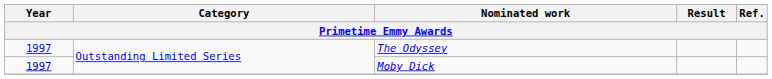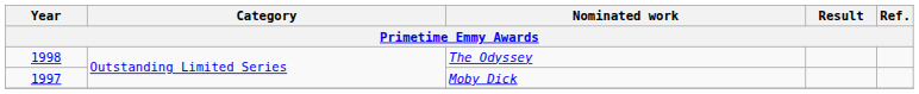The Odyssey | Year: 1997 -> 1998
